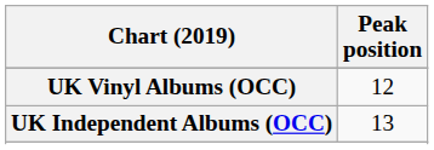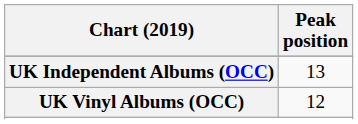rows swapped: UK Independent Albums (OCC) <-> UK Vinyl Albums (OCC)
